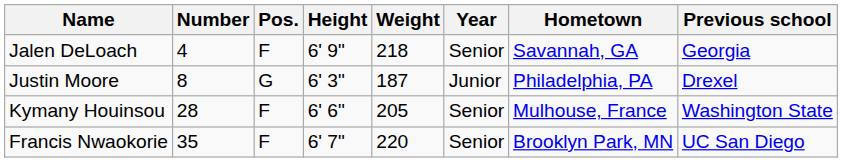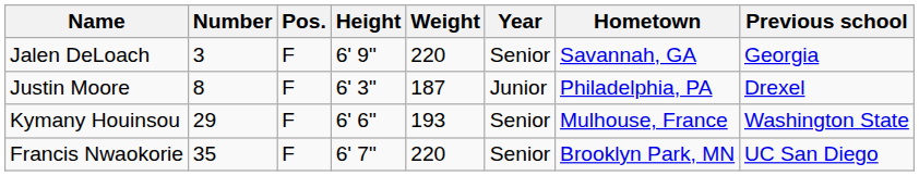Jalen DeLoach | Number: 4 -> 3
Jalen DeLoach | Weight: 218 -> 220
Justin Moore | Pos.: G -> F
Kymany Houinsou | Number: 28 -> 29
Kymany Houinsou | Weight: 205 -> 193
